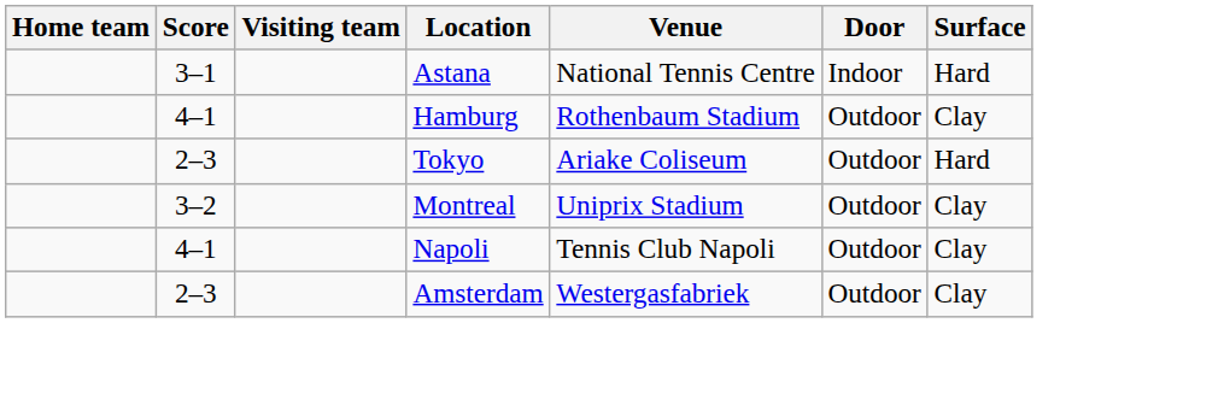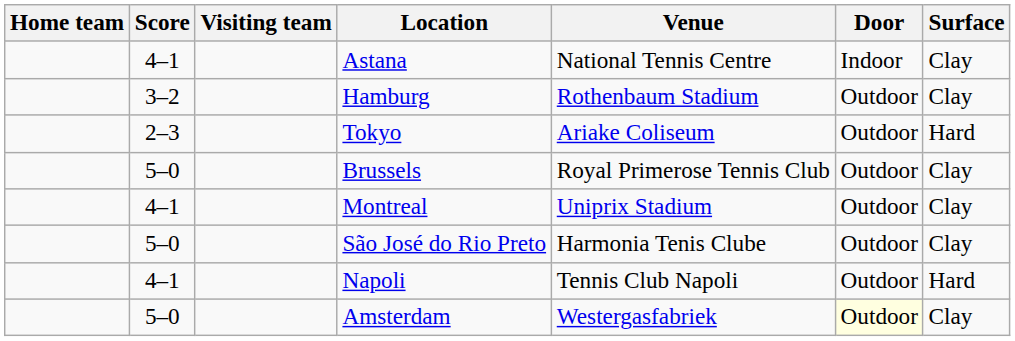Astana | Score: 3–1 -> 4–1
Astana | Surface: Hard -> Clay
Hamburg | Score: 4–1 -> 3–2
+ row: 5–0 | Brussels | Royal Primerose Tennis Club | Outdoor | Clay
Montreal | Score: 3–2 -> 4–1
+ row: 5–0 | São José do Rio Preto | Harmonia Tenis Clube | Outdoor | Clay
Napoli | Surface: Clay -> Hard
Amsterdam | Score: 2–3 -> 5–0
Amsterdam | Door: no background -> lightyellow background
